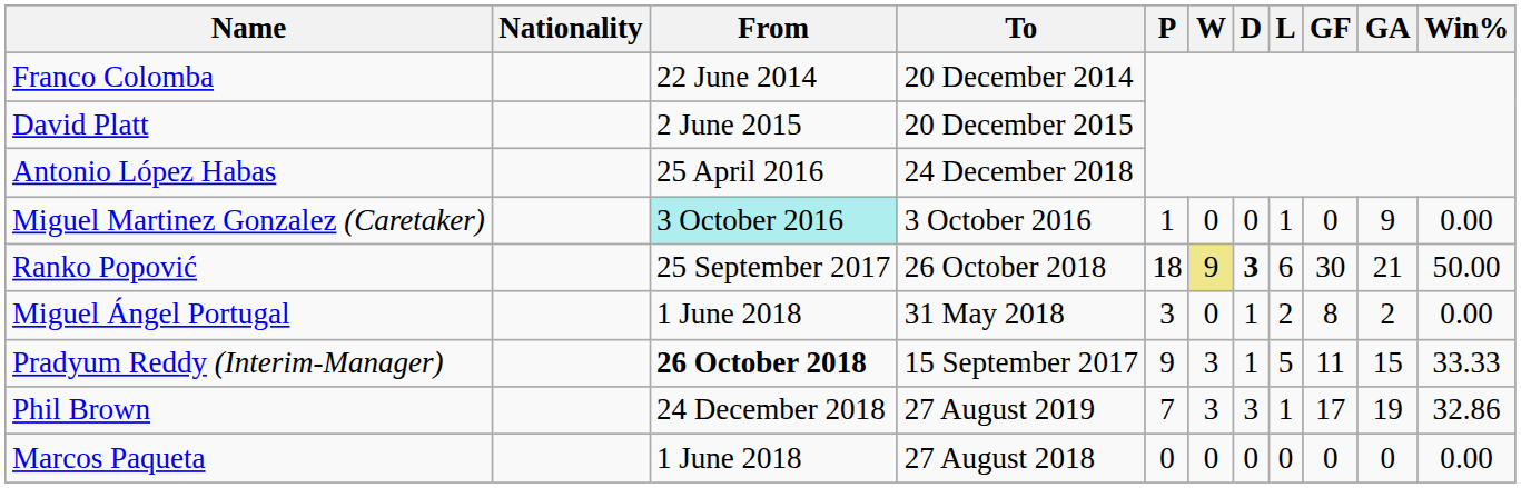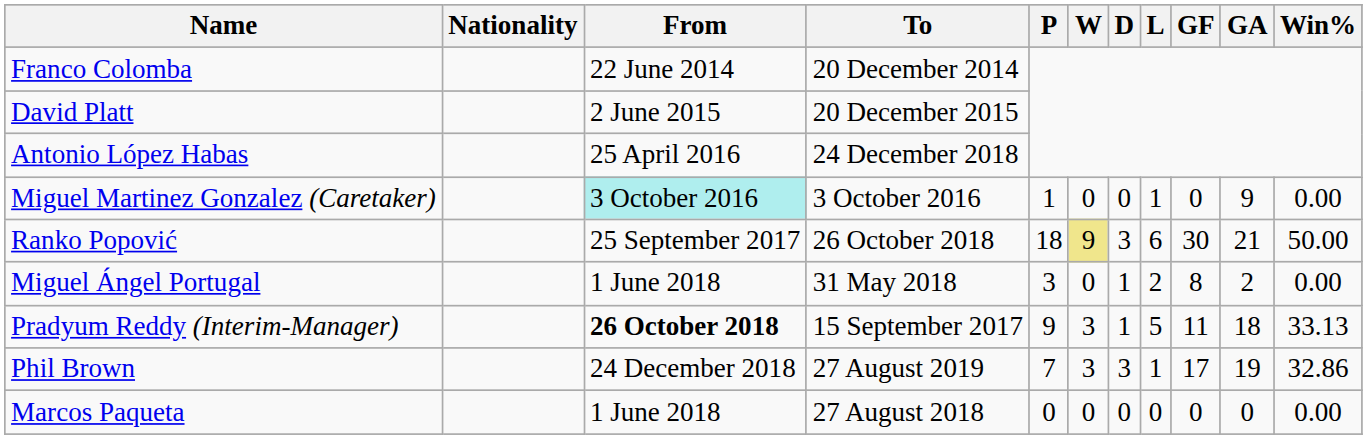Ranko Popović | D: bold -> normal
Pradyum Reddy (Interim-Manager) | GA: 15 -> 18
Pradyum Reddy (Interim-Manager) | Win%: 33.33 -> 33.13
